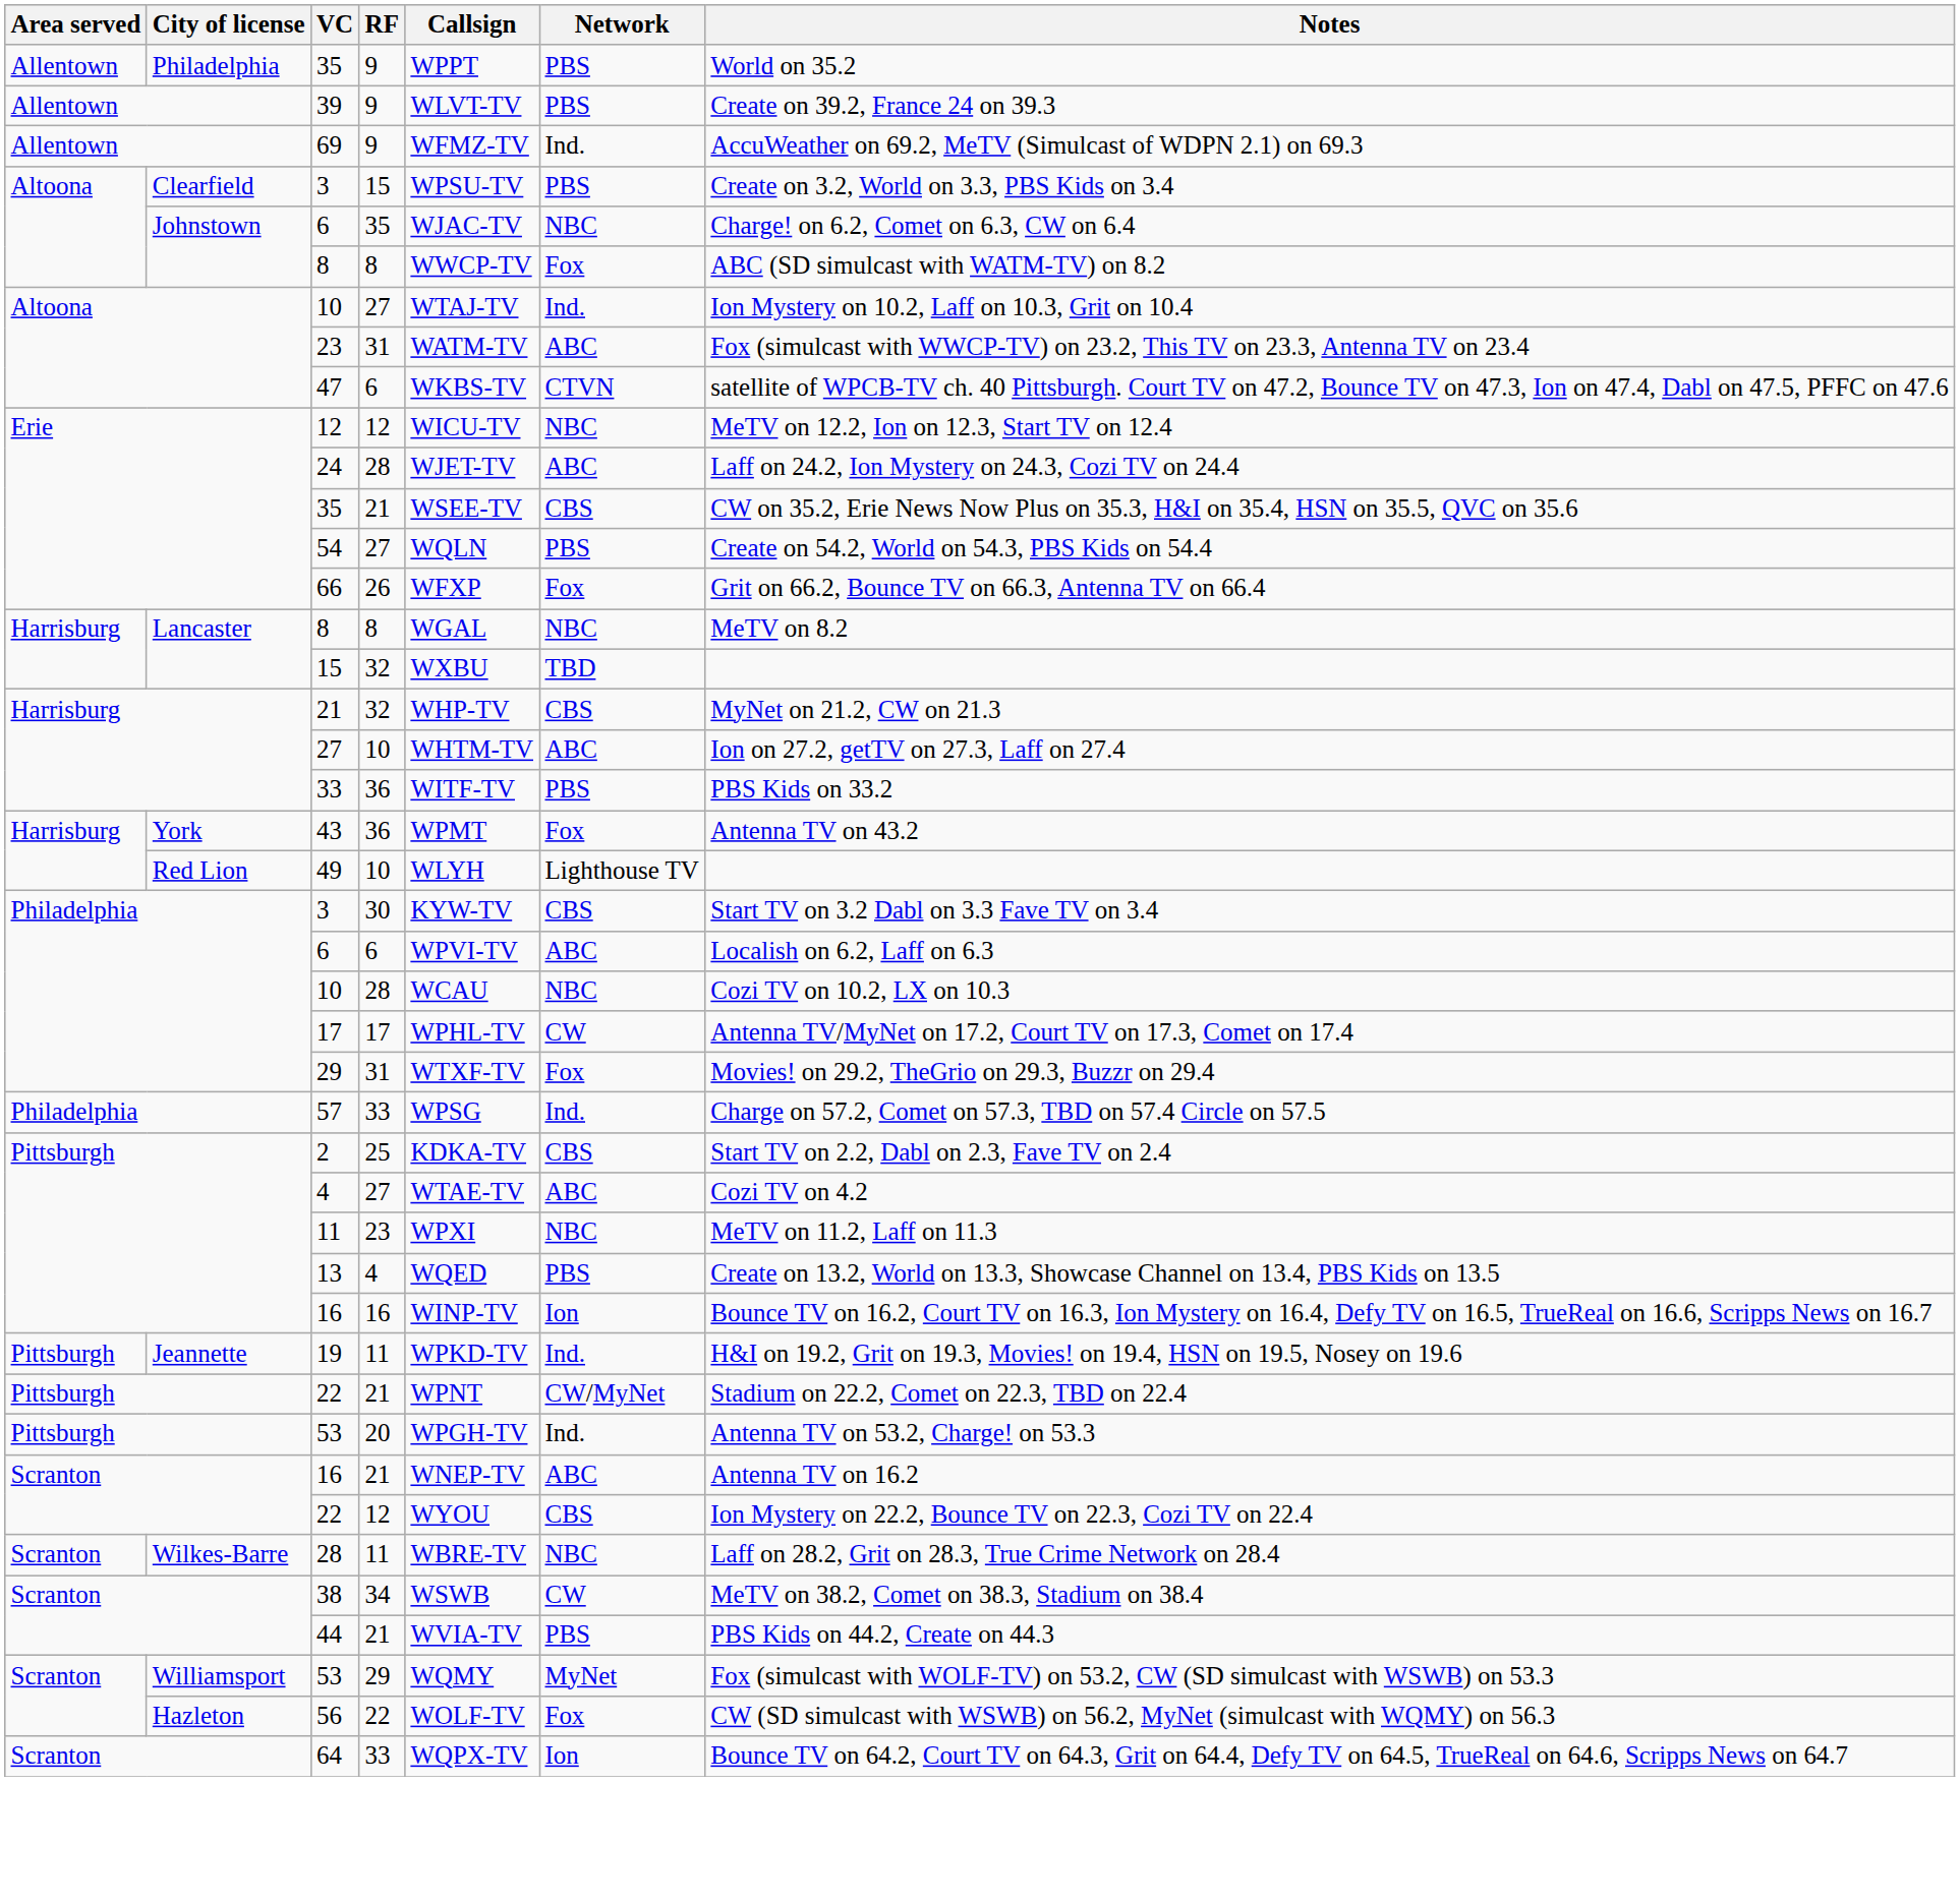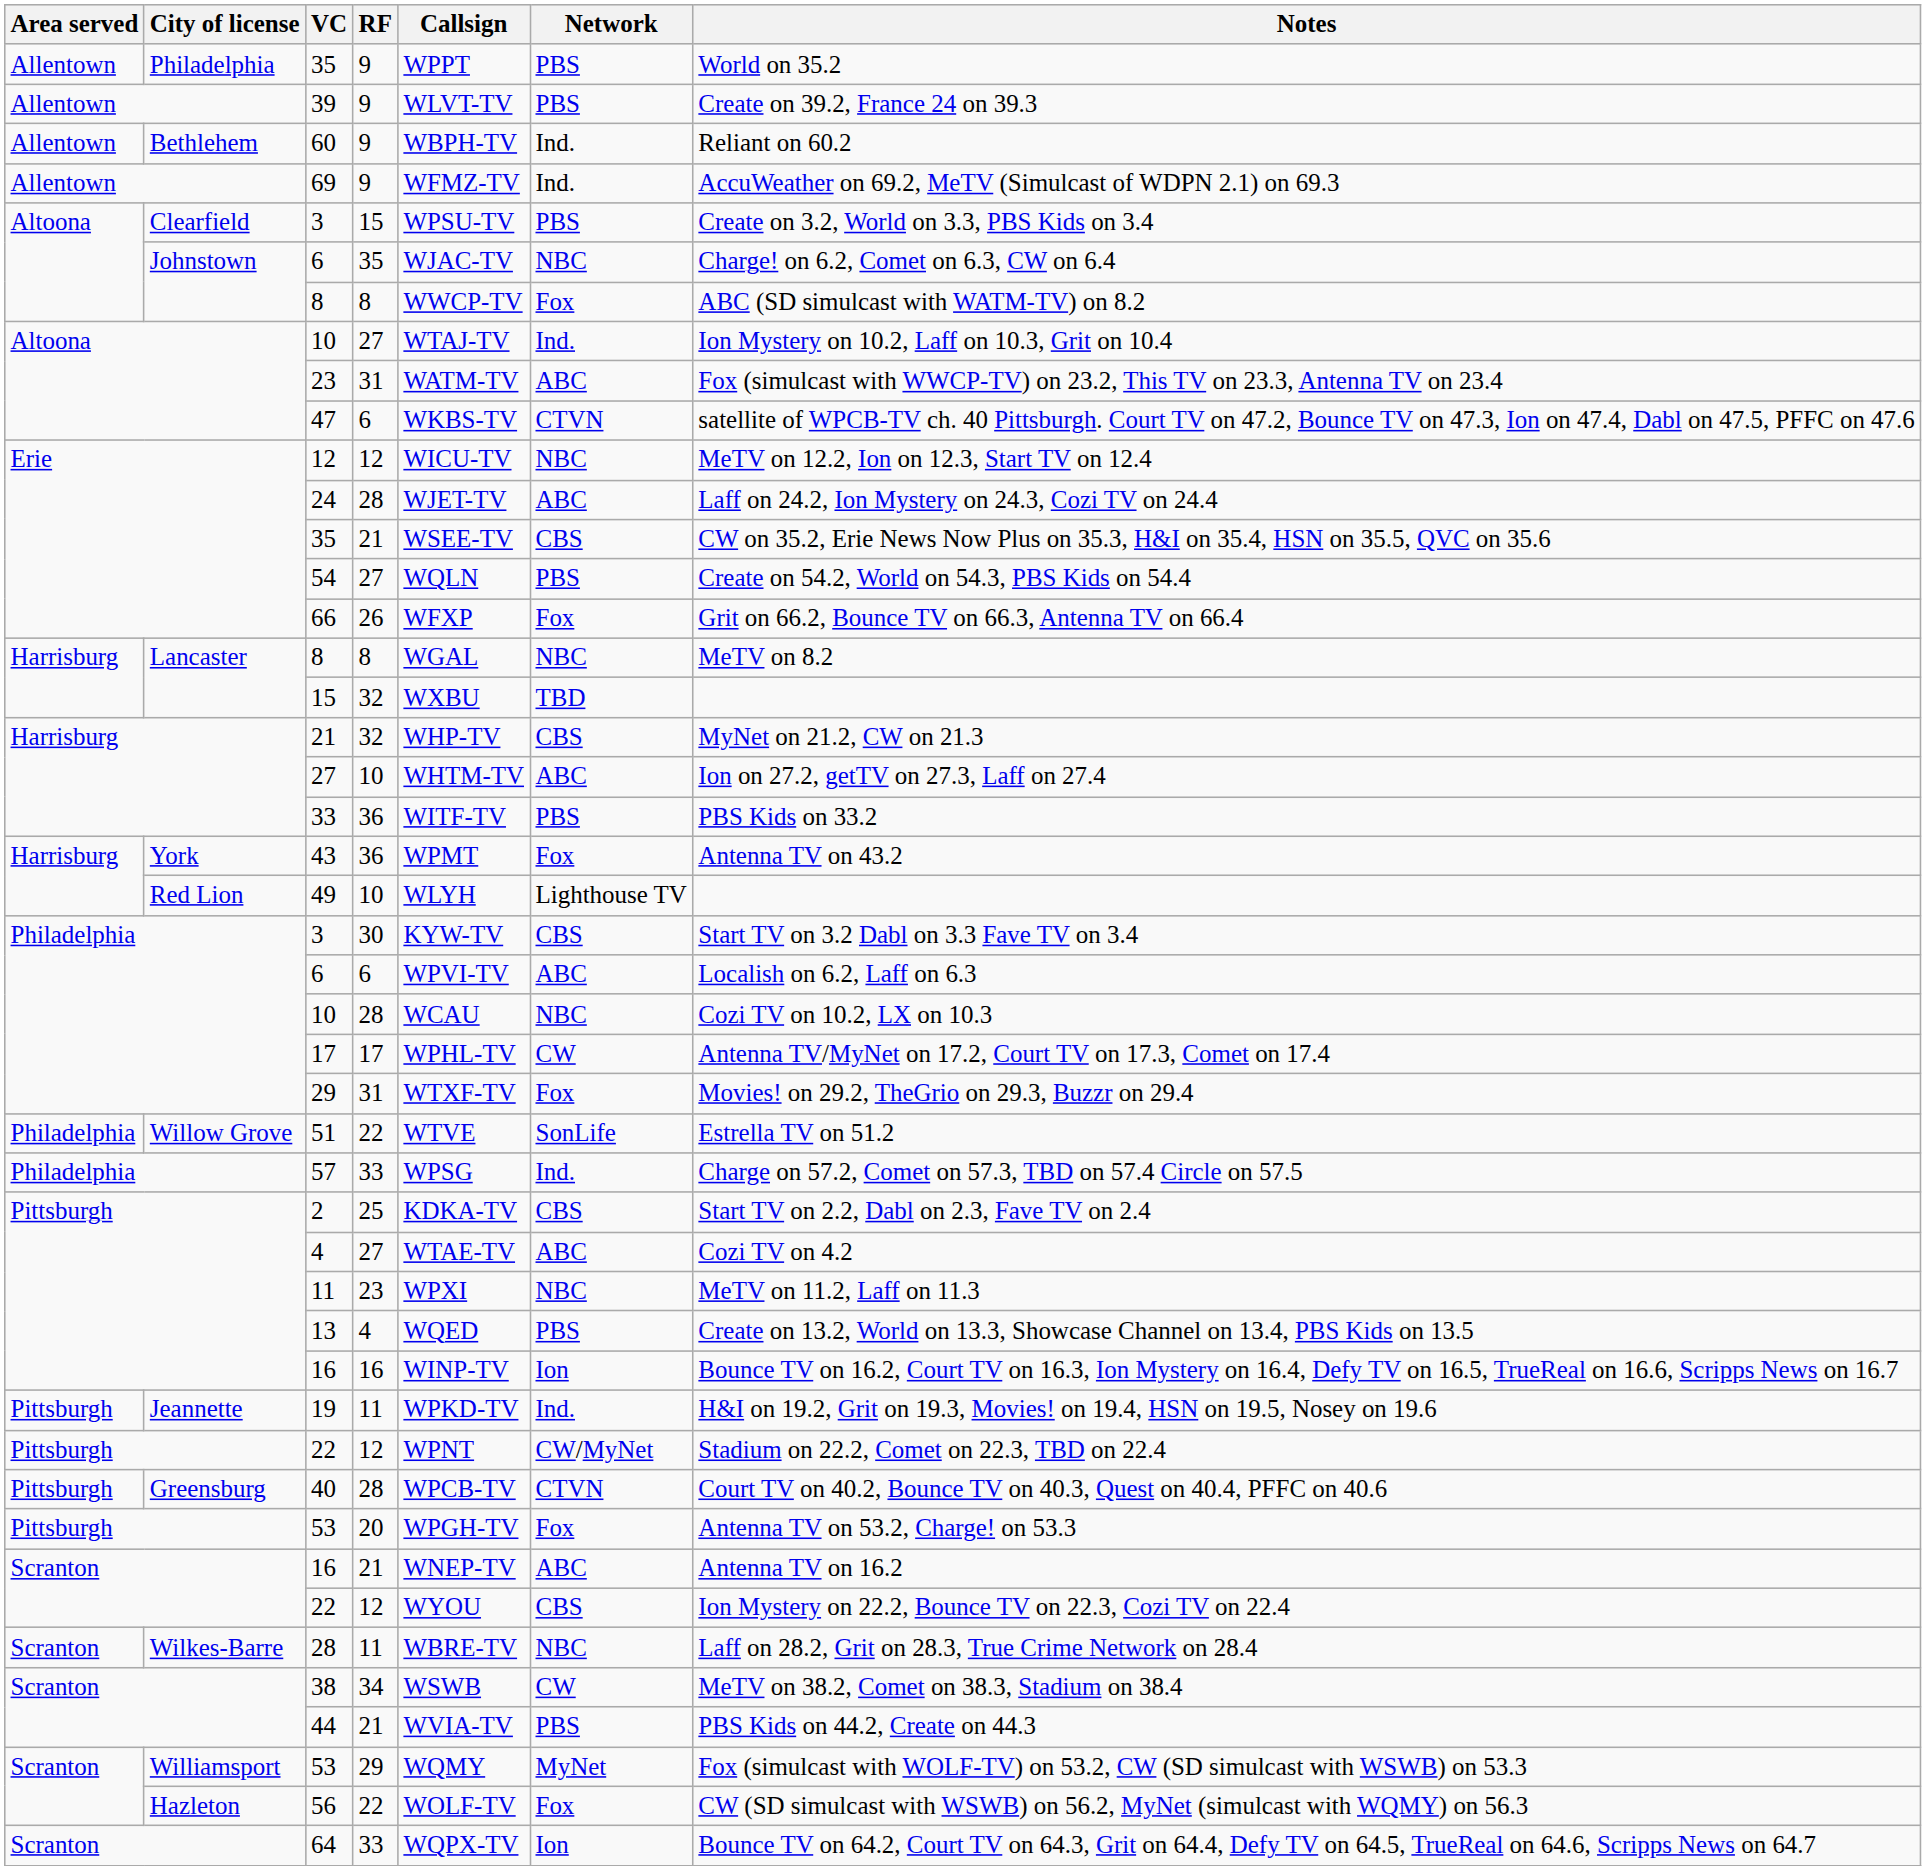+ row: Allentown | Bethlehem | 60 | 9 | WBPH-TV | Ind. | Reliant on 60.2
+ row: Philadelphia | Willow Grove | 51 | 22 | WTVE | SonLife | Estrella TV on 51.2
Pittsburgh / 22 | RF: 21 -> 12
+ row: Pittsburgh | Greensburg | 40 | 28 | WPCB-TV | CTVN | Court TV on 40.2, Bounce TV on 40.3, Quest on 40.4, PFFC on 40.6
Pittsburgh / 53 | Network: Ind. -> Fox
